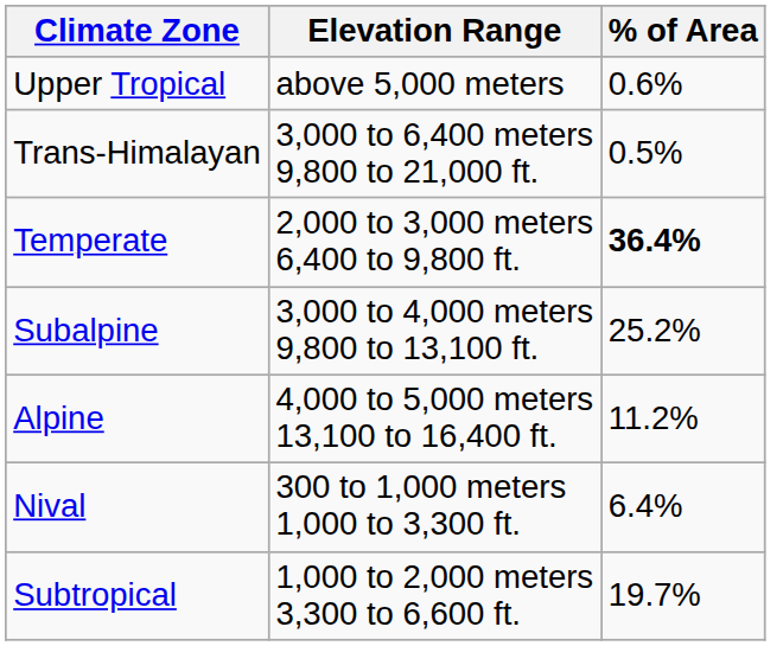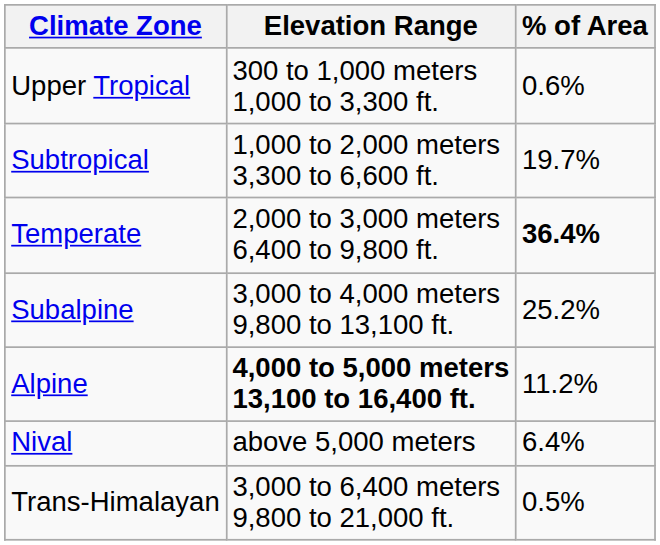Upper Tropical | Elevation Range: above 5,000 meters -> 300 to 1,000 meters 1,000 to 3,300 ft.
rows swapped: Subtropical <-> Trans-Himalayan
Alpine | Elevation Range: normal -> bold
Nival | Elevation Range: 300 to 1,000 meters 1,000 to 3,300 ft. -> above 5,000 meters
